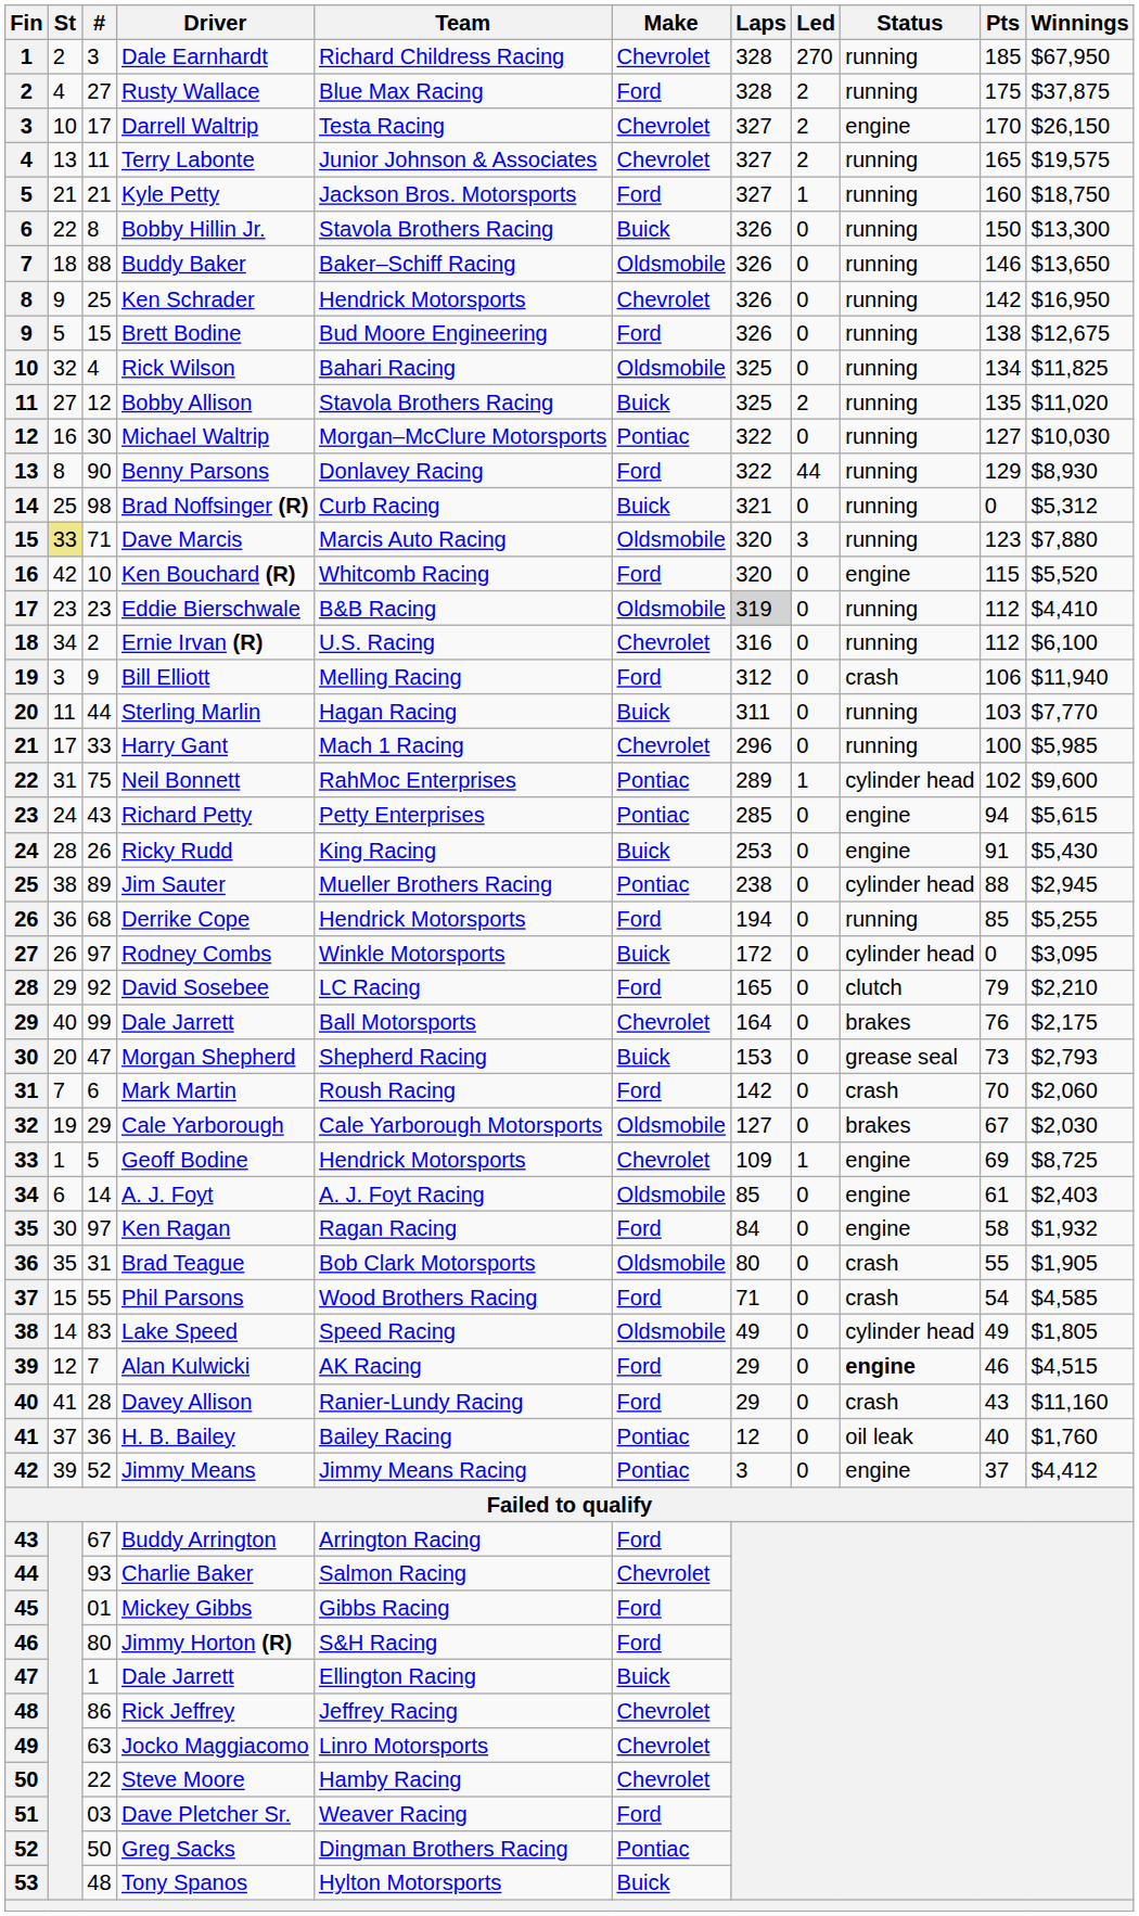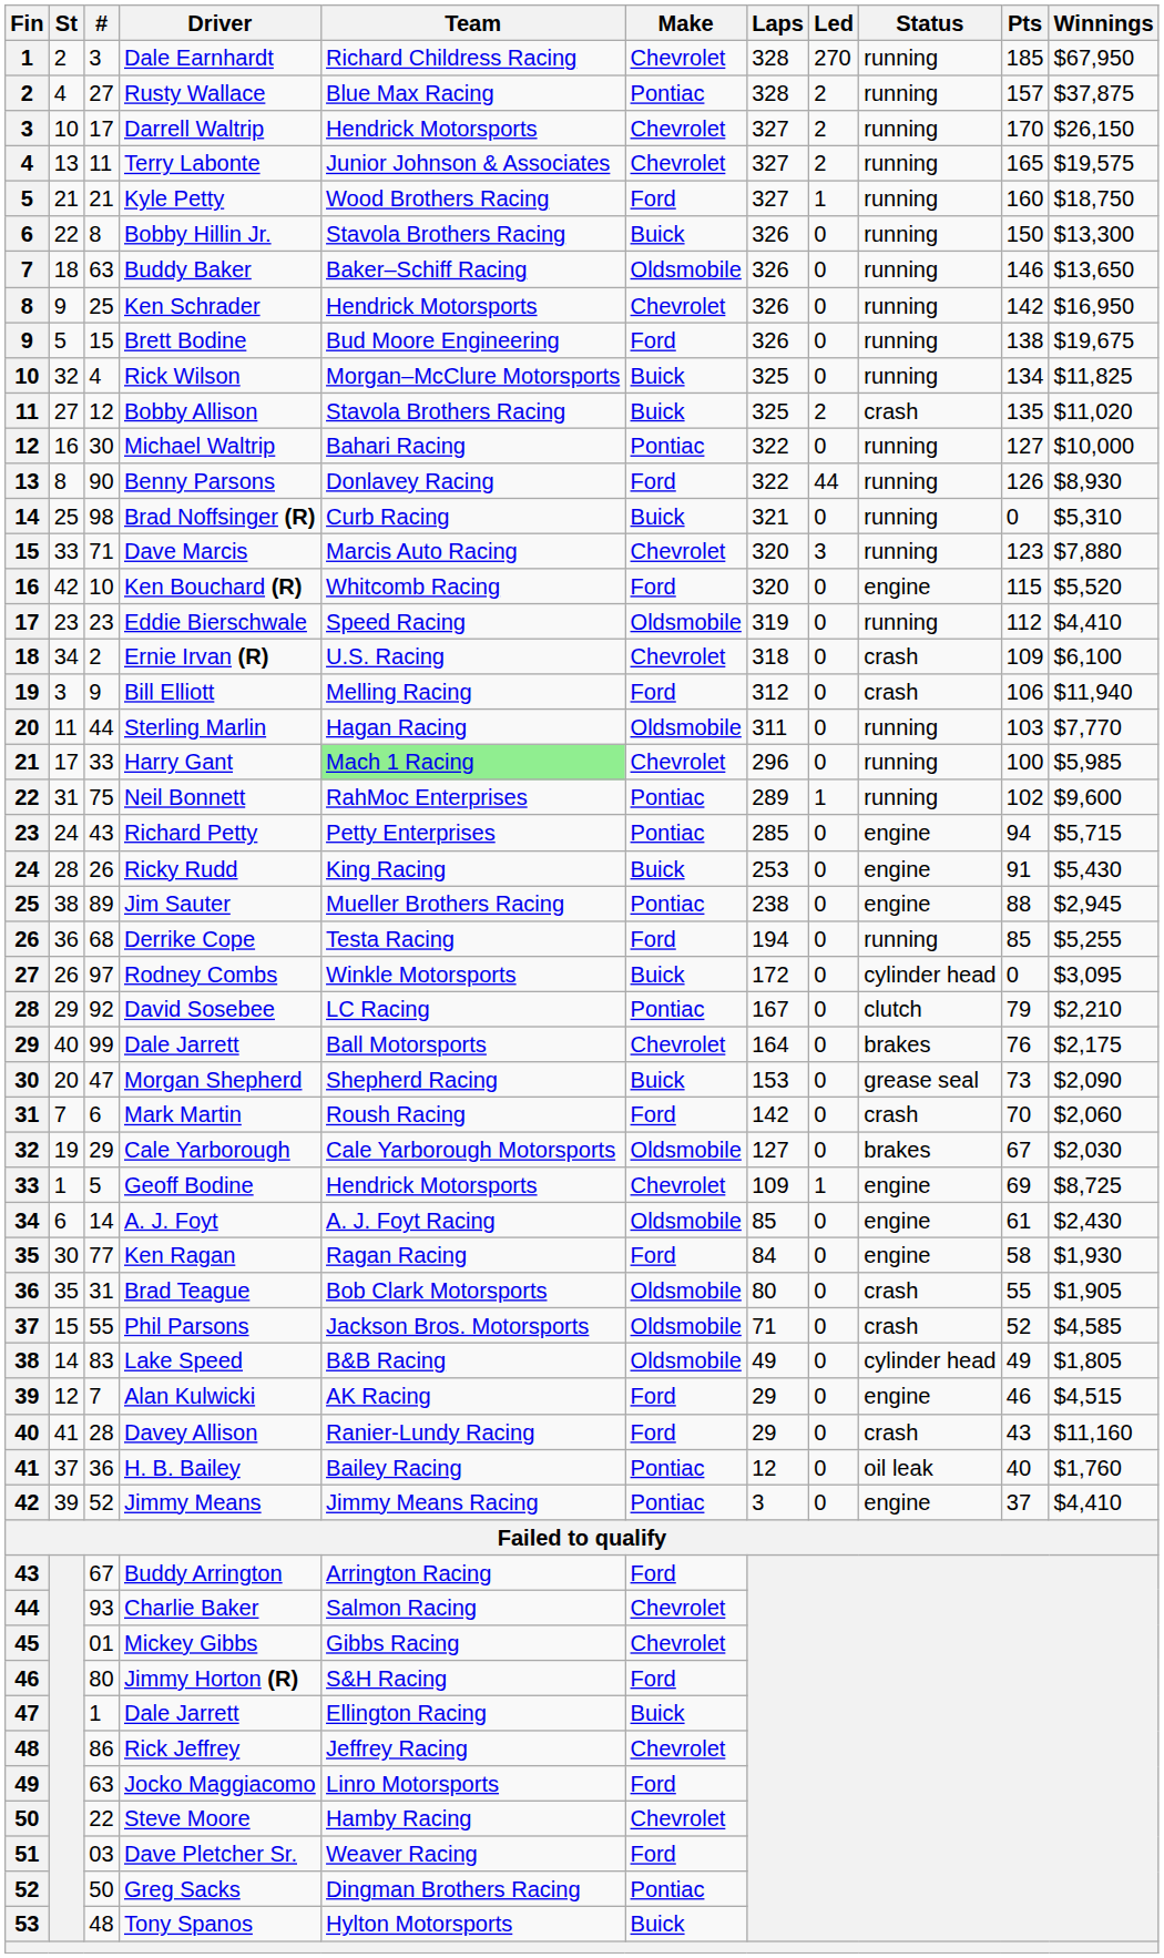Rusty Wallace | Make: Ford -> Pontiac
Rusty Wallace | Pts: 175 -> 157
Darrell Waltrip | Team: Testa Racing -> Hendrick Motorsports
Darrell Waltrip | Status: engine -> running
Kyle Petty | Team: Jackson Bros. Motorsports -> Wood Brothers Racing
Buddy Baker | #: 88 -> 63
Brett Bodine | Winnings: $12,675 -> $19,675
Rick Wilson | Team: Bahari Racing -> Morgan–McClure Motorsports
Rick Wilson | Make: Oldsmobile -> Buick
Bobby Allison | Status: running -> crash
Michael Waltrip | Team: Morgan–McClure Motorsports -> Bahari Racing
Michael Waltrip | Winnings: $10,030 -> $10,000
Benny Parsons | Pts: 129 -> 126
Brad Noffsinger (R) | Winnings: $5,312 -> $5,310
Dave Marcis | St: khaki background -> no background
Dave Marcis | Make: Oldsmobile -> Chevrolet
Eddie Bierschwale | Team: B&B Racing -> Speed Racing
Eddie Bierschwale | Laps: lightgrey background -> no background
Ernie Irvan (R) | Laps: 316 -> 318
Ernie Irvan (R) | Status: running -> crash
Ernie Irvan (R) | Pts: 112 -> 109
Sterling Marlin | Make: Buick -> Oldsmobile
Harry Gant | Team: no background -> lightgreen background
Neil Bonnett | Status: cylinder head -> running
Richard Petty | Winnings: $5,615 -> $5,715
Jim Sauter | Status: cylinder head -> engine
Derrike Cope | Team: Hendrick Motorsports -> Testa Racing
David Sosebee | Make: Ford -> Pontiac
David Sosebee | Laps: 165 -> 167
Morgan Shepherd | Winnings: $2,793 -> $2,090
A. J. Foyt | Winnings: $2,403 -> $2,430
Ken Ragan | #: 97 -> 77
Ken Ragan | Winnings: $1,932 -> $1,930
Phil Parsons | Team: Wood Brothers Racing -> Jackson Bros. Motorsports
Phil Parsons | Make: Ford -> Oldsmobile
Phil Parsons | Pts: 54 -> 52
Lake Speed | Team: Speed Racing -> B&B Racing
Alan Kulwicki | Status: bold -> normal
Jimmy Means | Winnings: $4,412 -> $4,410
Mickey Gibbs | Make: Ford -> Chevrolet
Jocko Maggiacomo | Make: Chevrolet -> Ford
